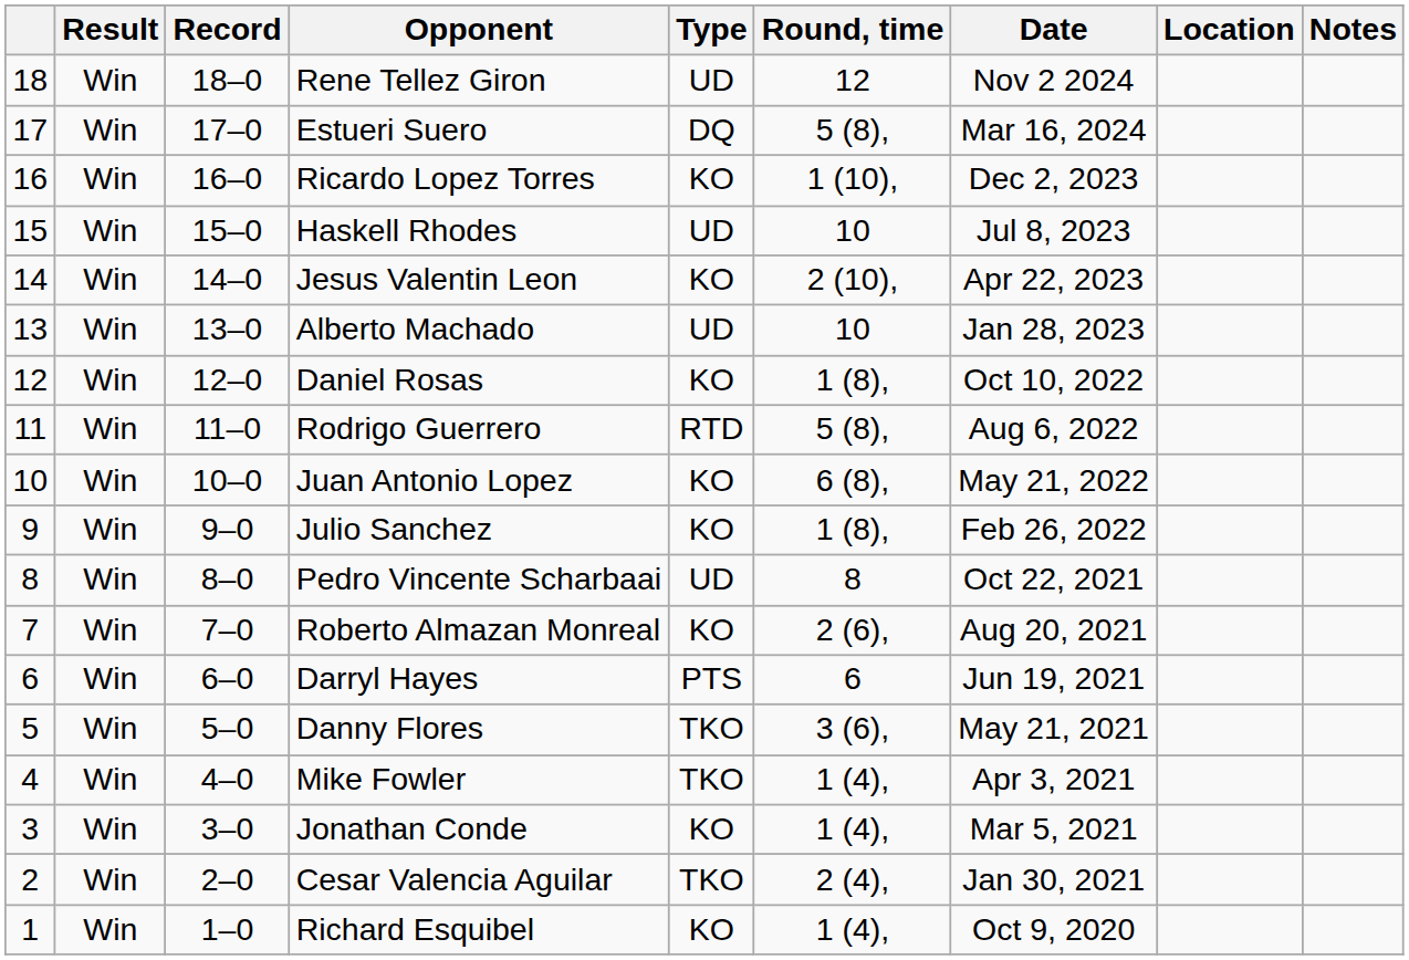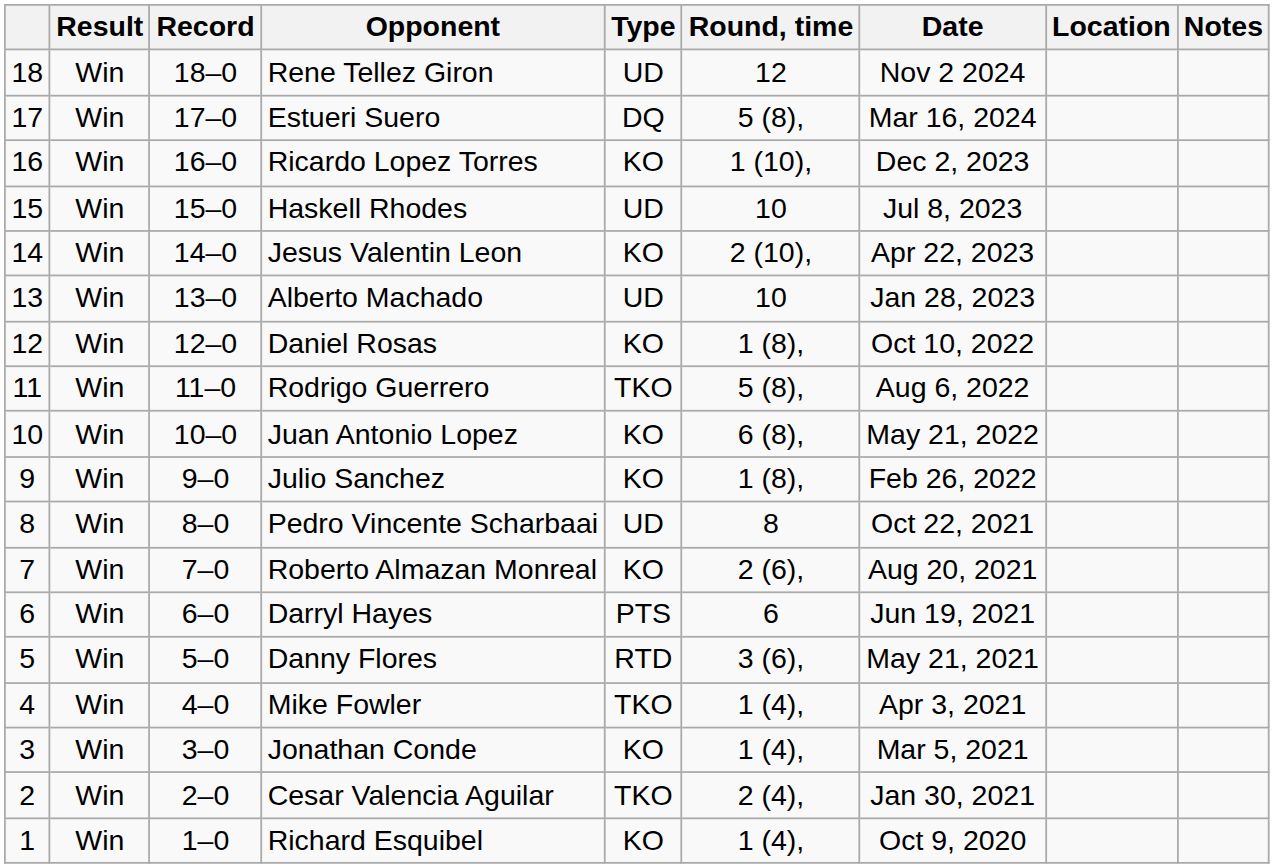Rodrigo Guerrero | Type: RTD -> TKO
Danny Flores | Type: TKO -> RTD
